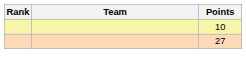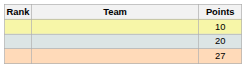+ row: 20
